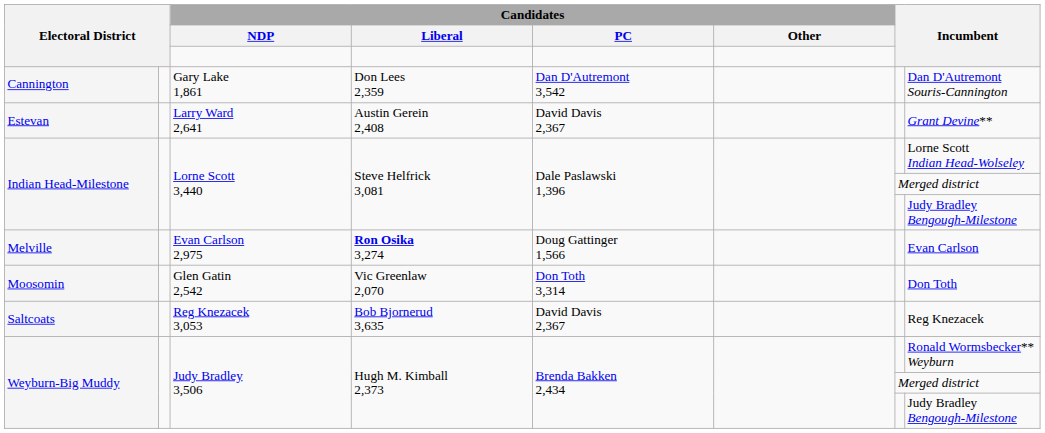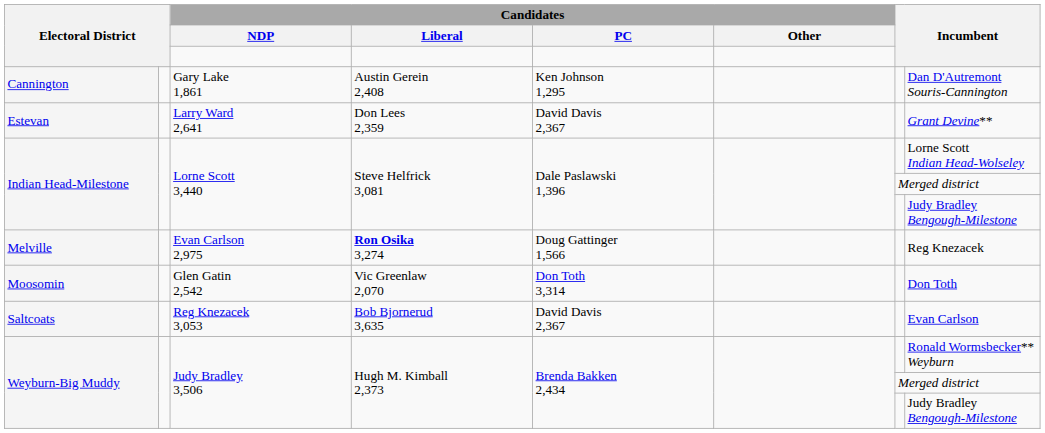Cannington | Candidates / Liberal: Don Lees 2,359 -> Austin Gerein 2,408
Cannington | Candidates / PC: Dan D'Autremont 3,542 -> Ken Johnson 1,295
Estevan | Candidates / Liberal: Austin Gerein 2,408 -> Don Lees 2,359
Melville | column 8: Evan Carlson -> Reg Knezacek
Saltcoats | column 8: Reg Knezacek -> Evan Carlson
